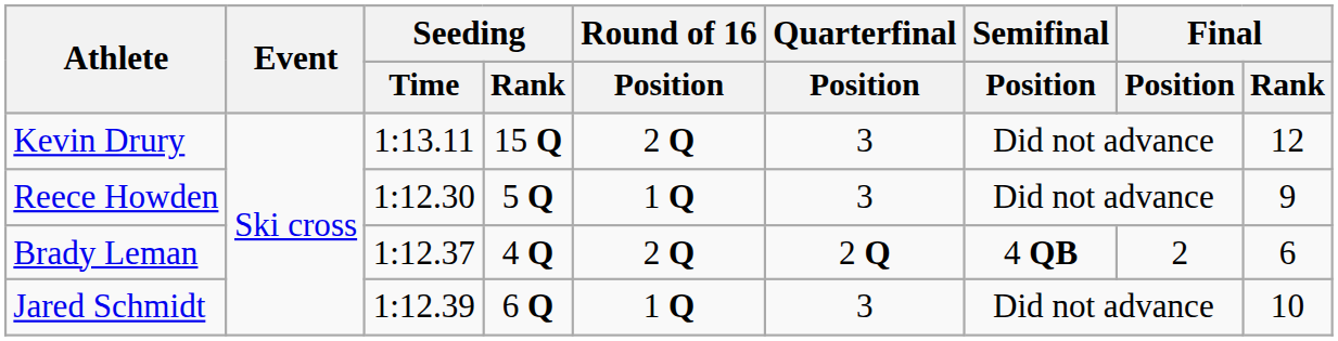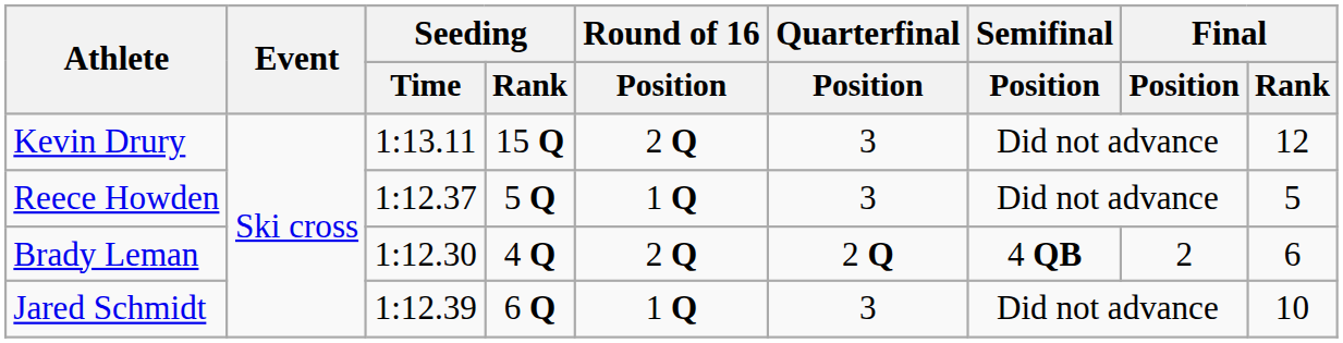Reece Howden | Seeding / Time: 1:12.30 -> 1:12.37
Reece Howden | Final / Rank: 9 -> 5
Brady Leman | Seeding / Time: 1:12.37 -> 1:12.30
